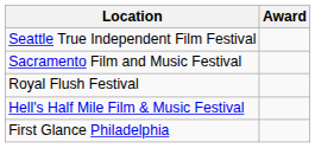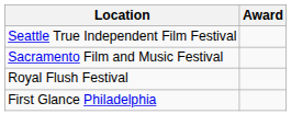- row: Hell's Half Mile Film & Music Festival
